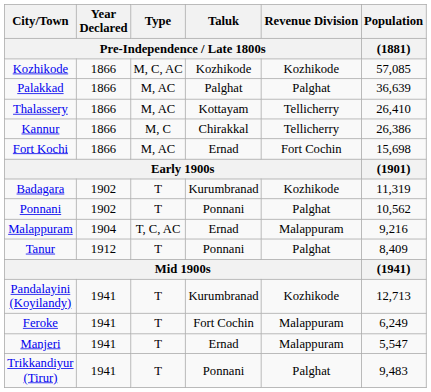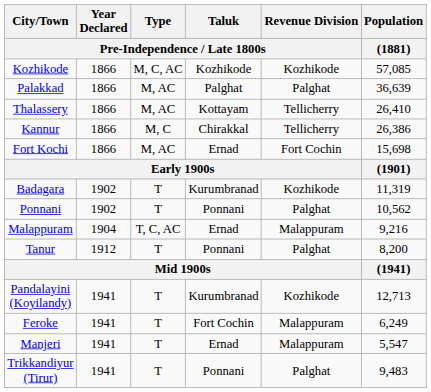Tanur | Population / (1881): 8,409 -> 8,200
